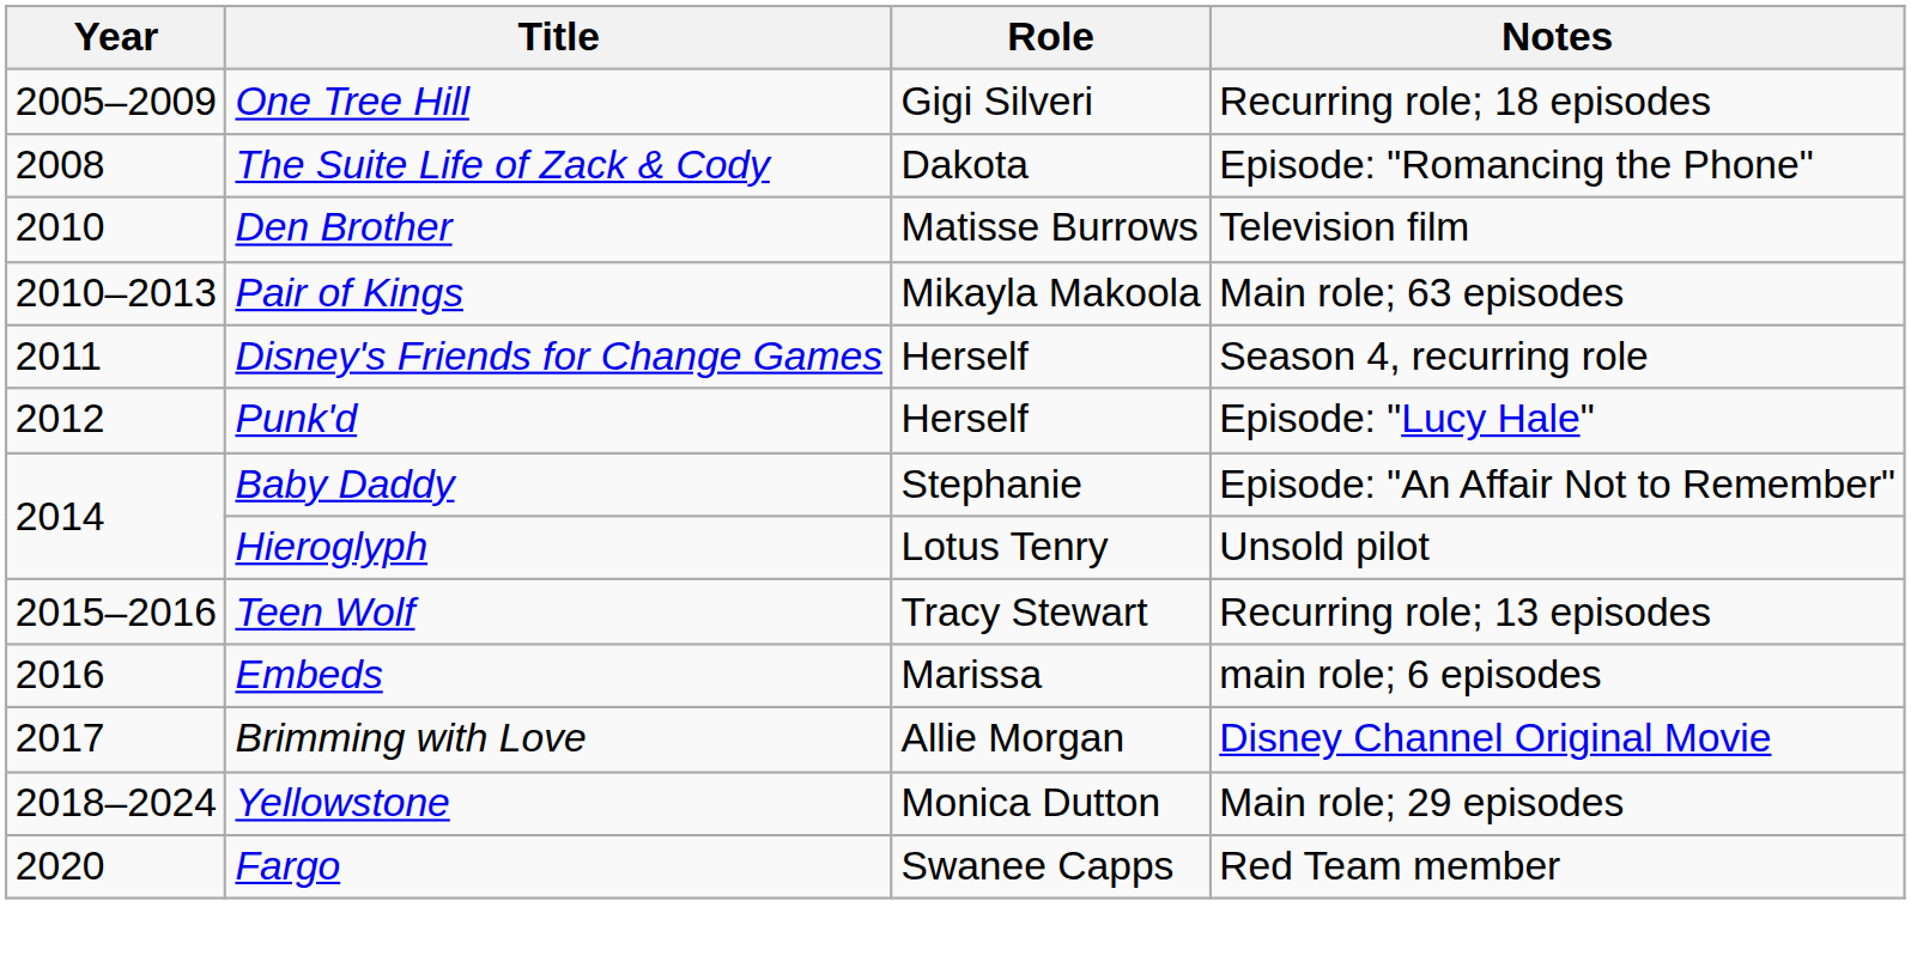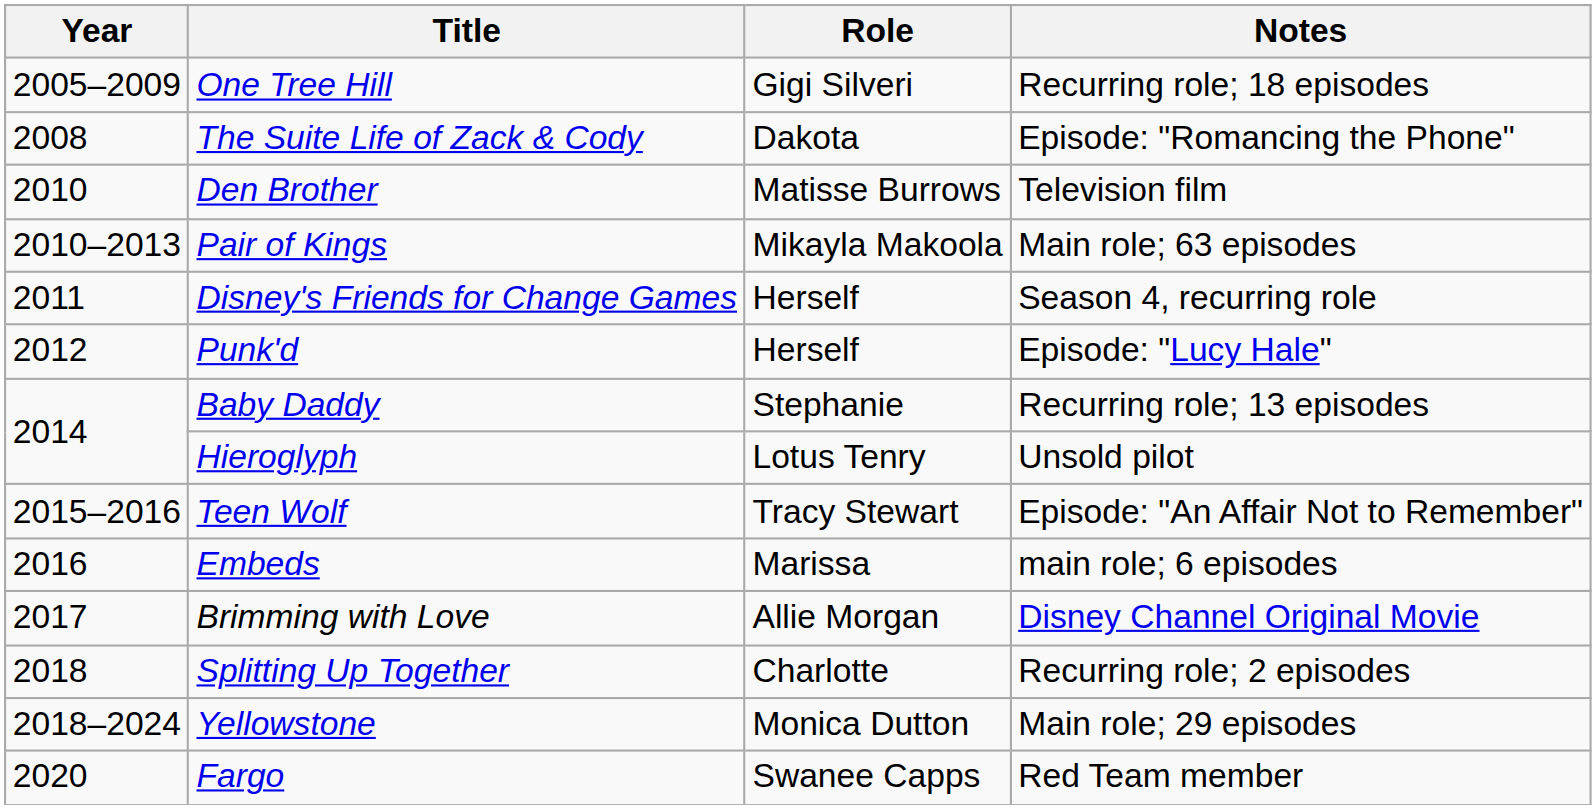Baby Daddy | Notes: Episode: "An Affair Not to Remember" -> Recurring role; 13 episodes
Teen Wolf | Notes: Recurring role; 13 episodes -> Episode: "An Affair Not to Remember"
+ row: 2018 | Splitting Up Together | Charlotte | Recurring role; 2 episodes
